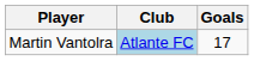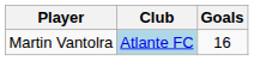Martin Vantolra | Goals: 17 -> 16
